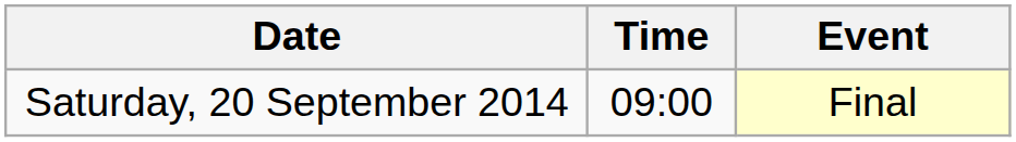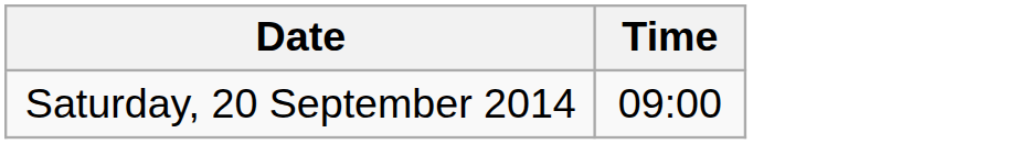- column: Event | Final
